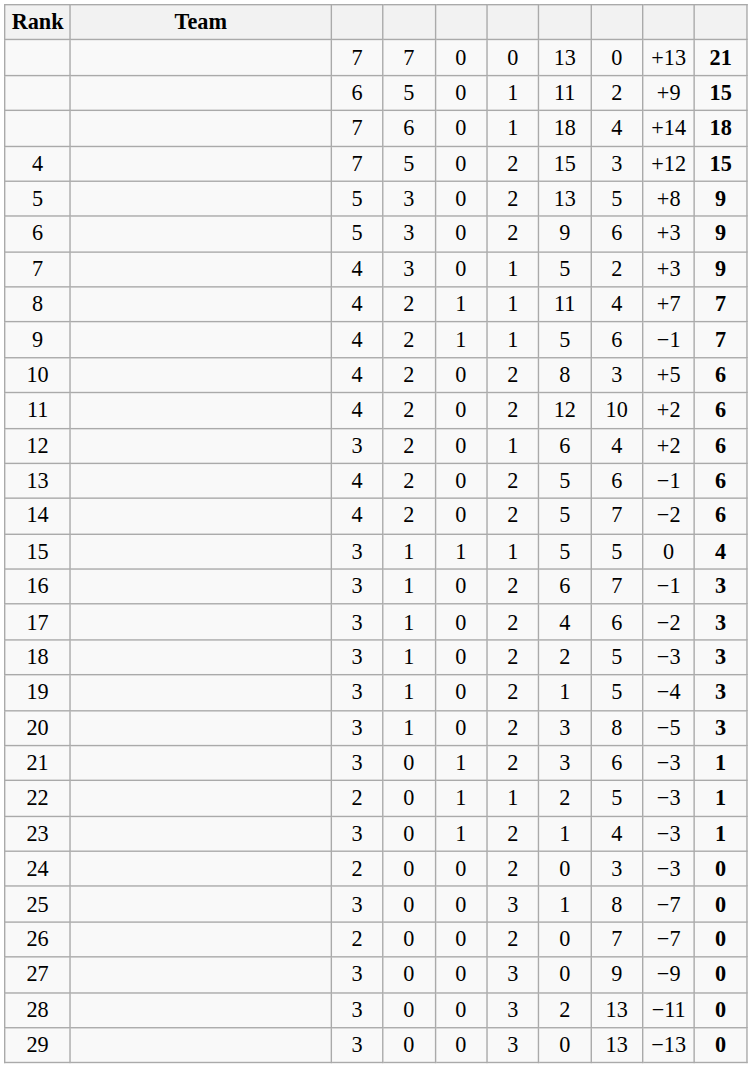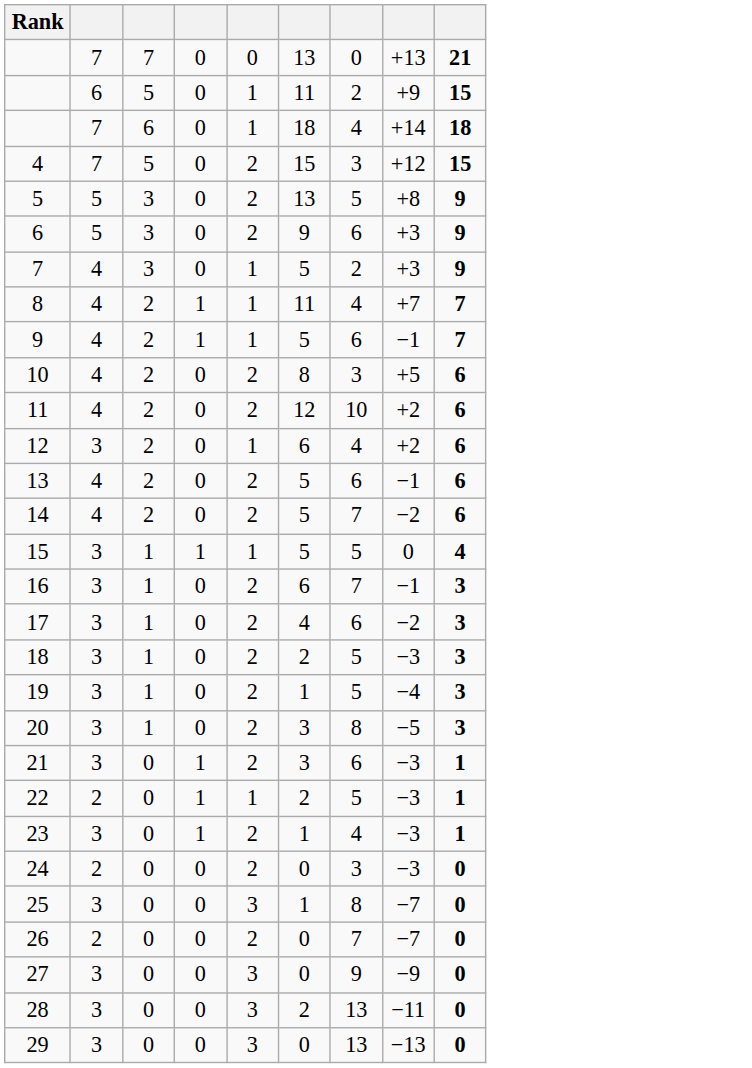- column: Team
